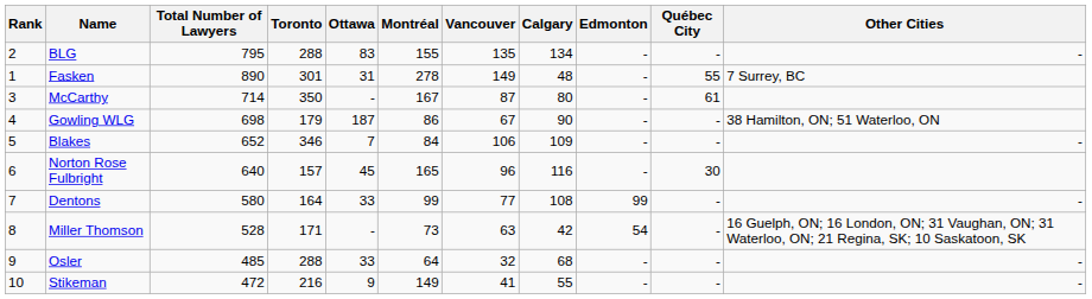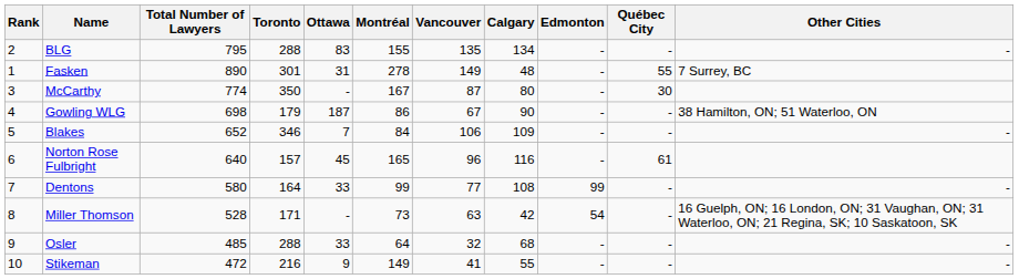McCarthy | Total Number of Lawyers: 714 -> 774
McCarthy | Québec City: 61 -> 30
Norton Rose Fulbright | Québec City: 30 -> 61
